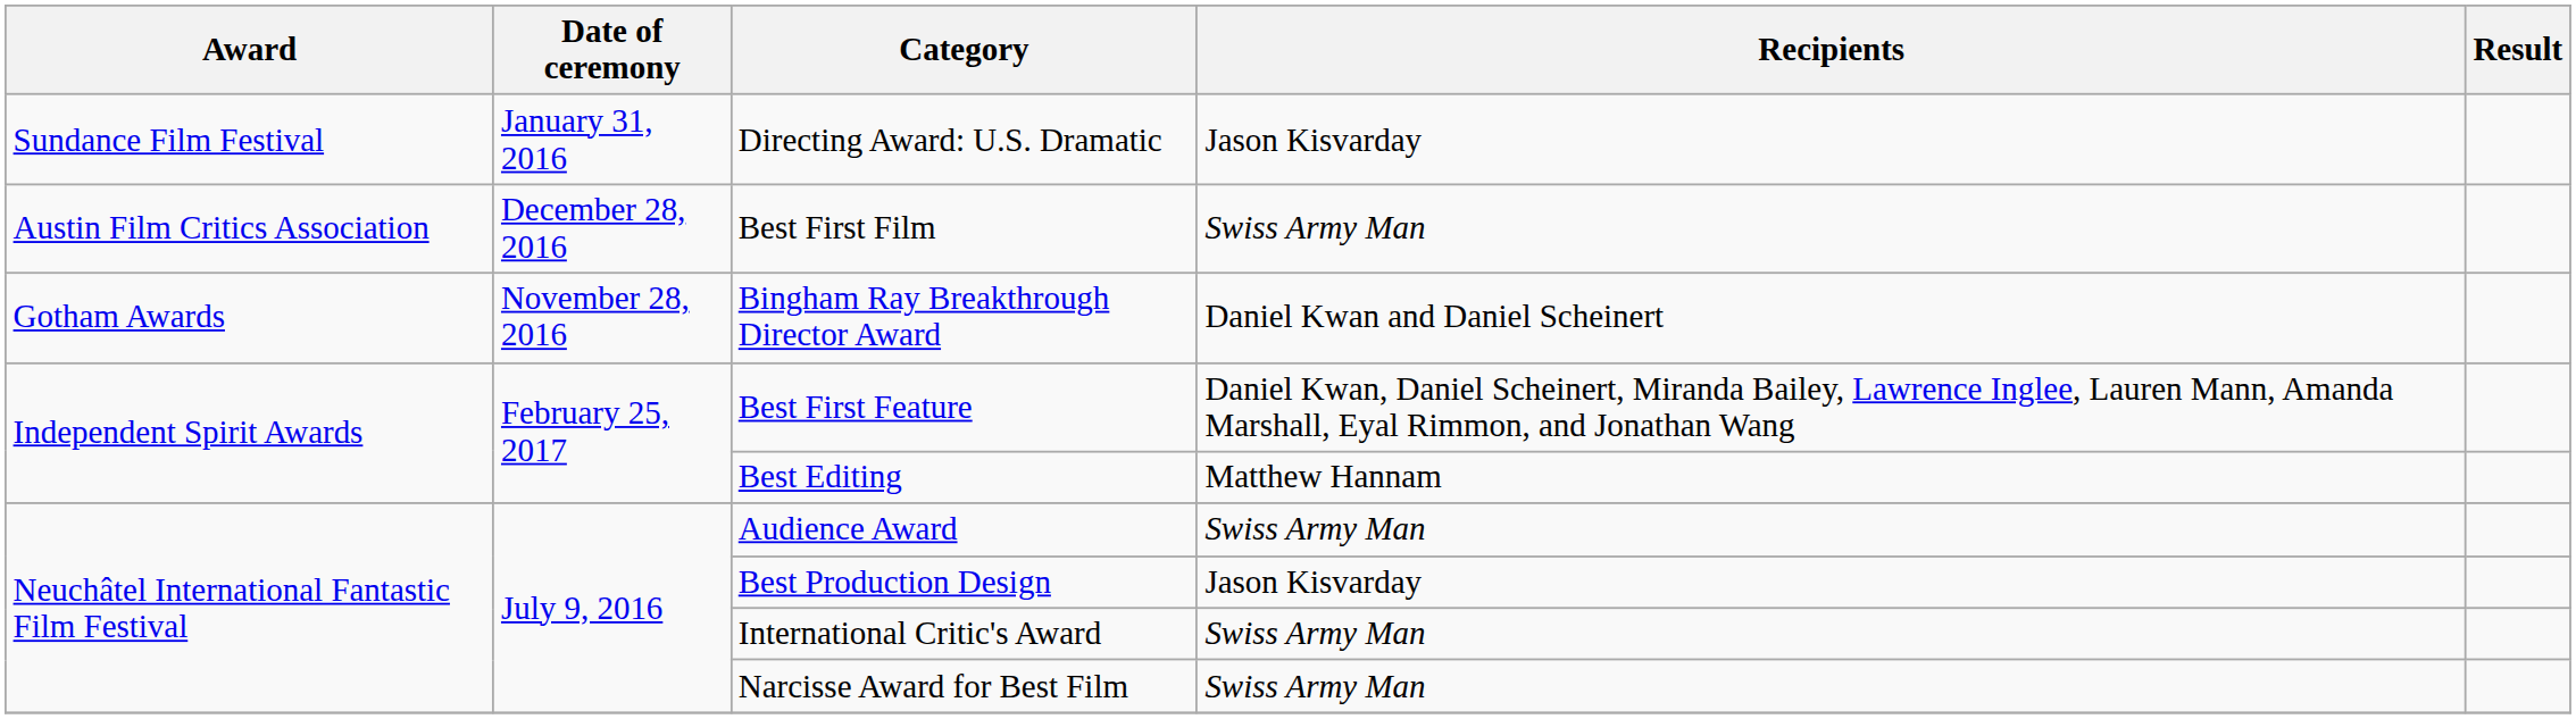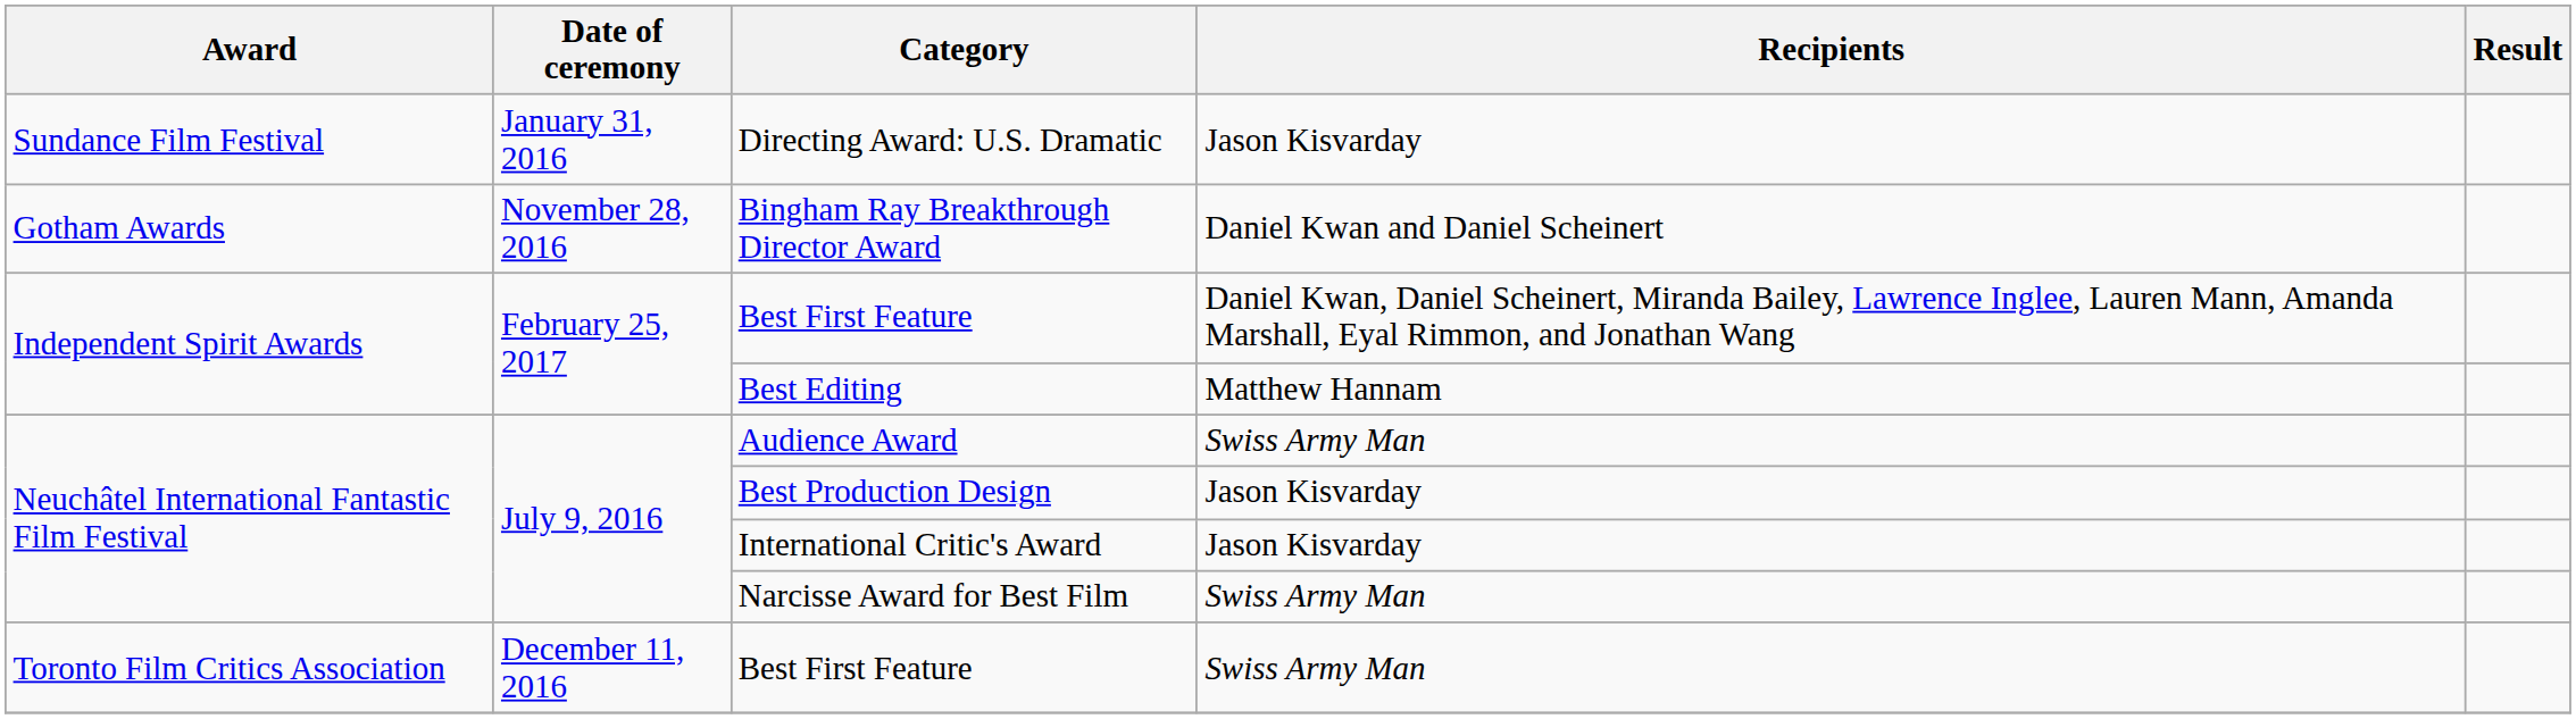- row: Austin Film Critics Association | December 28, 2016 | Best First Film | Swiss Army Man
International Critic's Award | Recipients: Swiss Army Man -> Jason Kisvarday
+ row: Toronto Film Critics Association | December 11, 2016 | Best First Feature | Swiss Army Man
